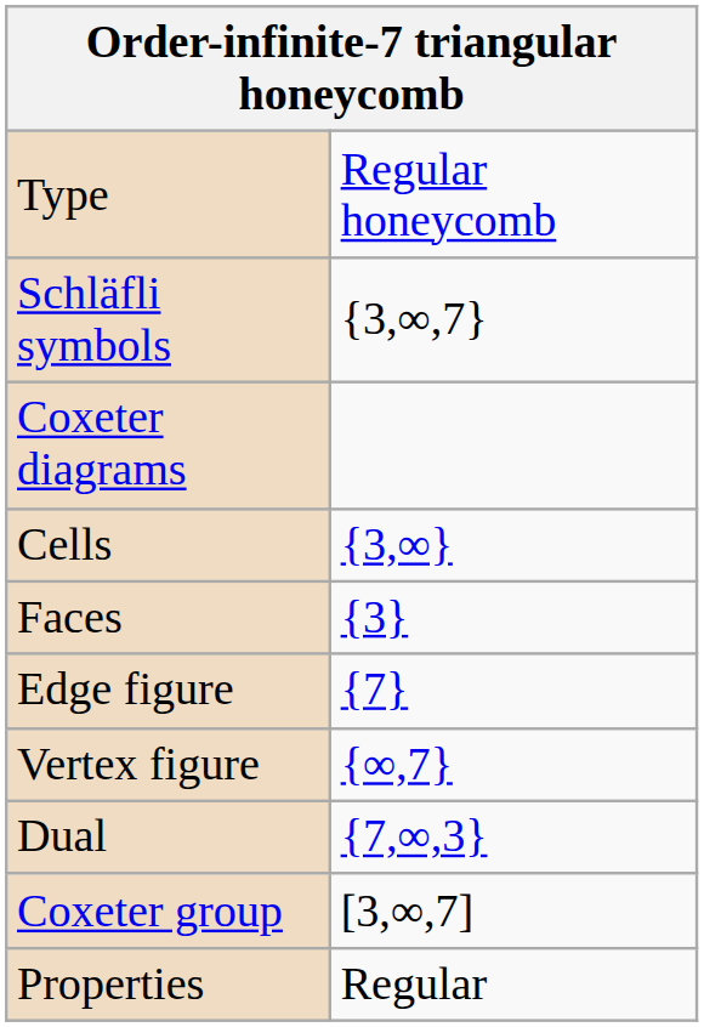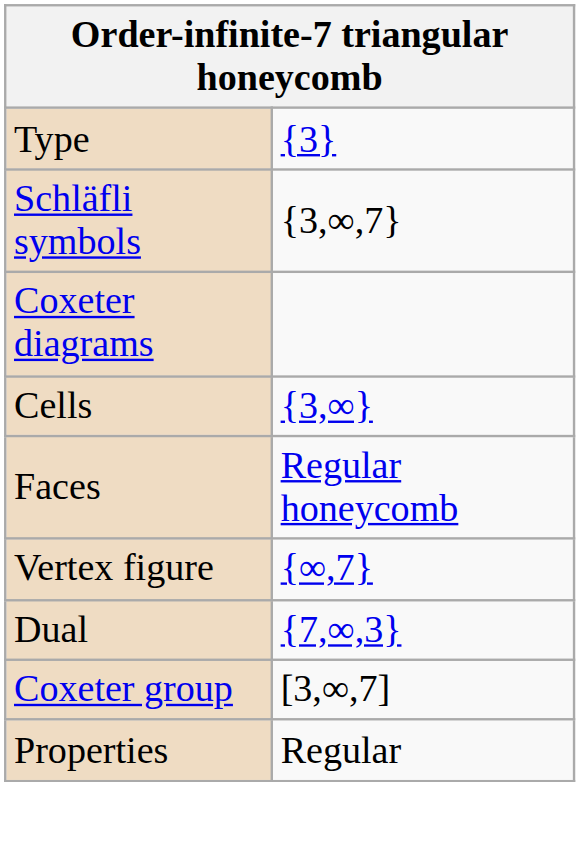Type | column 2: Regular honeycomb -> {3}
Faces | column 2: {3} -> Regular honeycomb
- row: Edge figure | {7}
